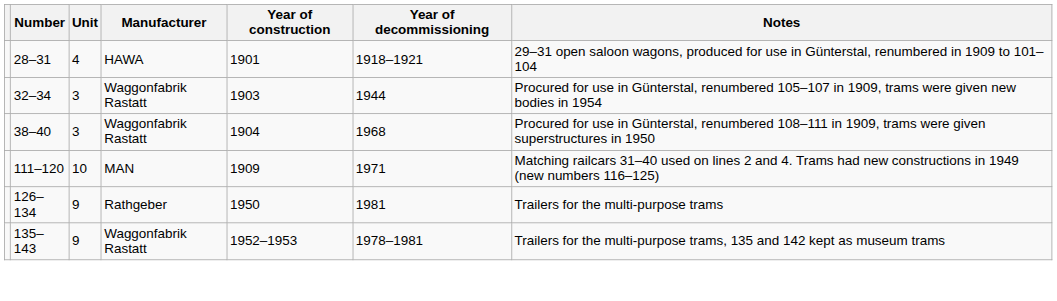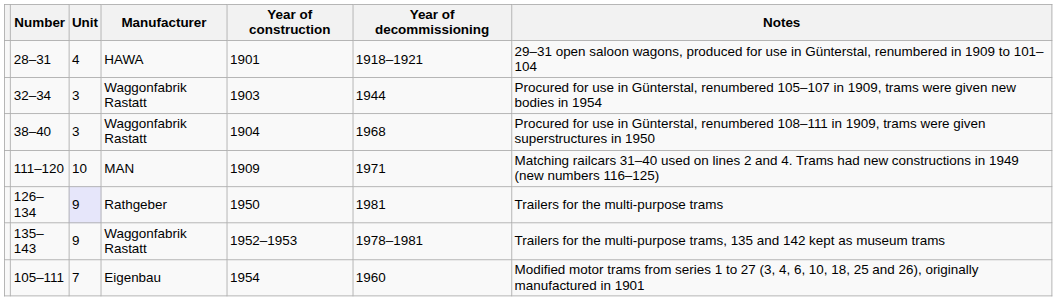126–134 | Unit: no background -> lavender background
+ row: 105–111 | 7 | Eigenbau | 1954 | 1960 | Modified motor trams from series 1 to 27 (3, 4, 6, 10, 18, 25 and 26), originally manufactured in 1901
